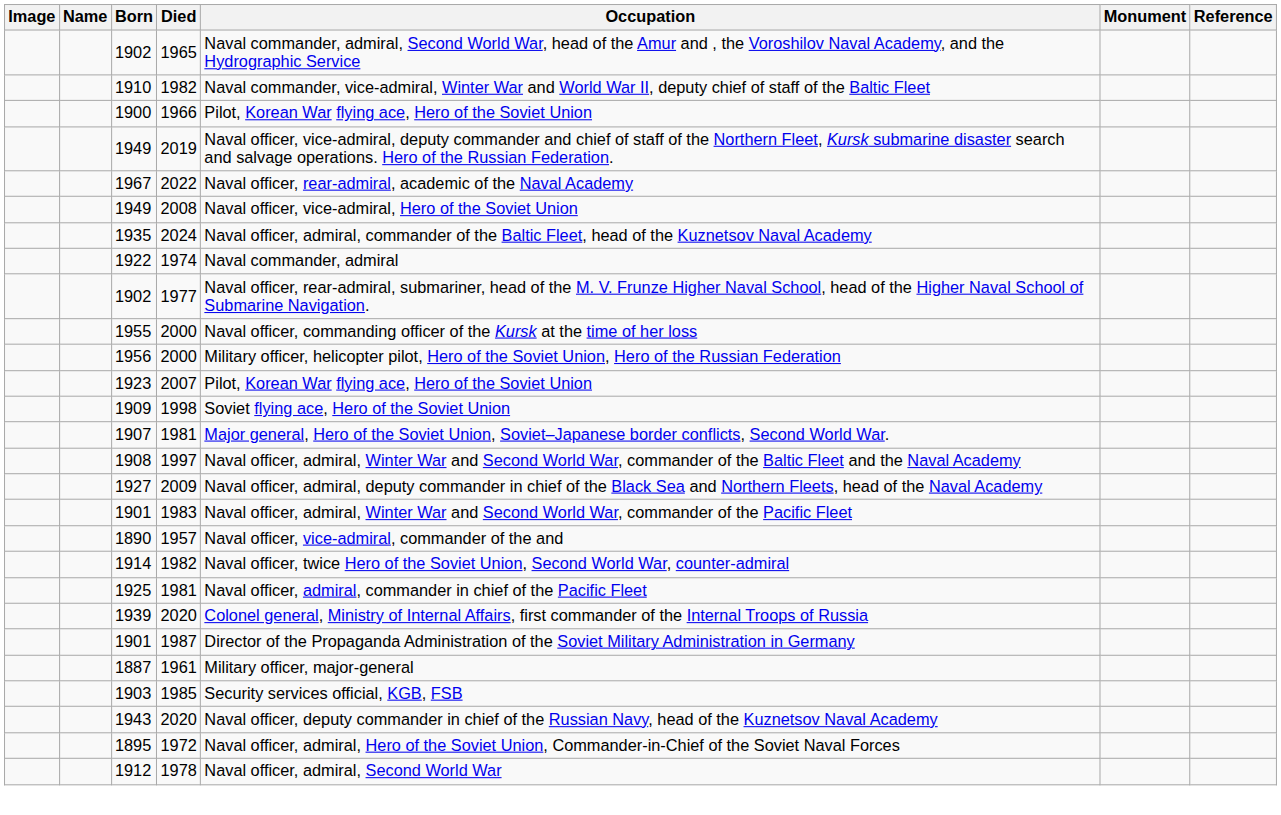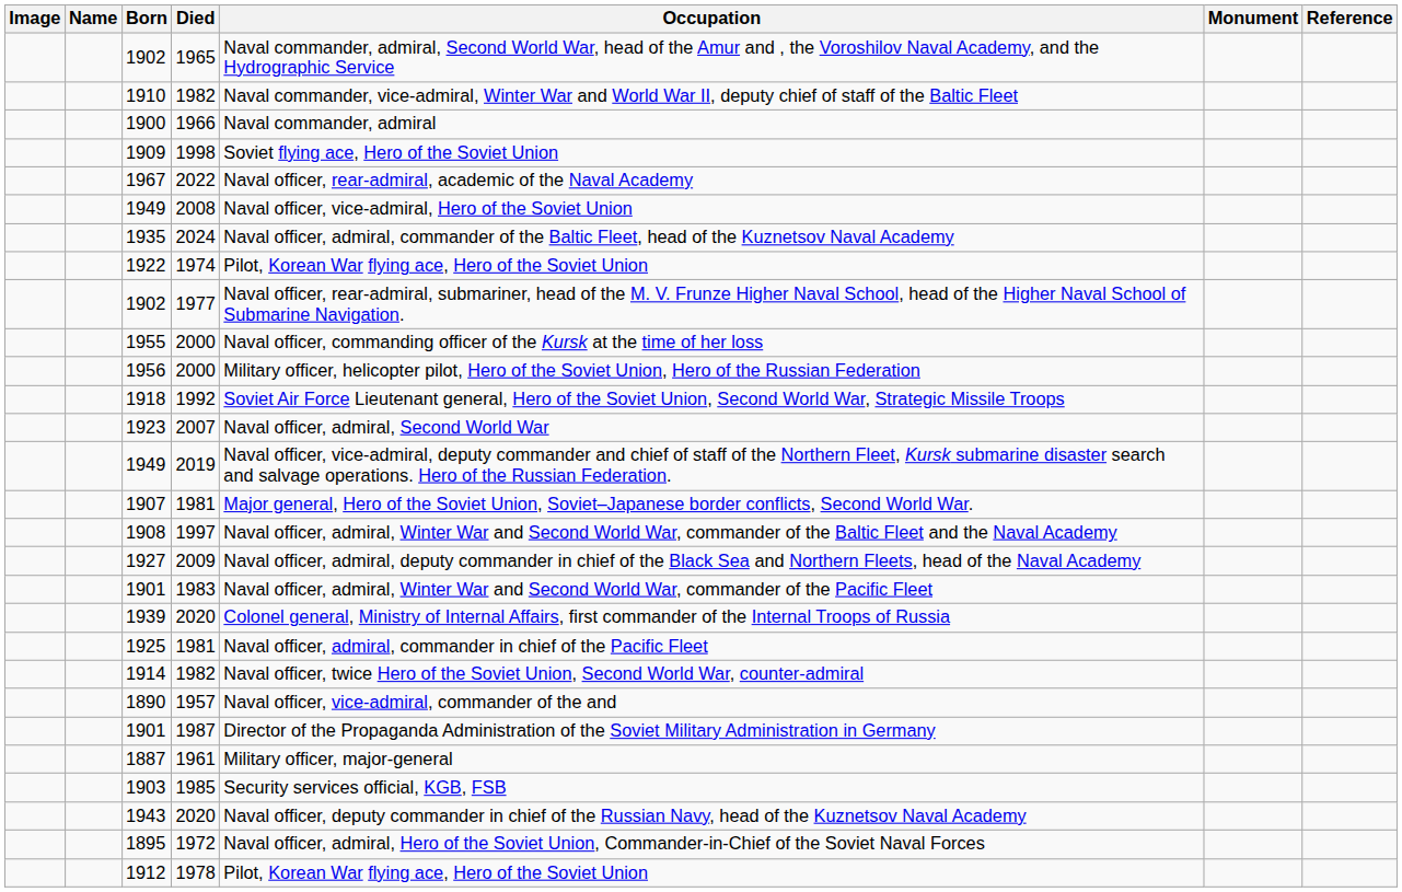1900 | Occupation: Pilot, Korean War flying ace, Hero of the Soviet Union -> Naval commander, admiral
rows swapped: 1909 <-> 1949 / 2019
1922 | Occupation: Naval commander, admiral -> Pilot, Korean War flying ace, Hero of the Soviet Union
+ row: 1918 | 1992 | Soviet Air Force Lieutenant general, Hero of the Soviet Union, Second World War, Strategic Missile Troops
1923 | Occupation: Pilot, Korean War flying ace, Hero of the Soviet Union -> Naval officer, admiral, Second World War
rows swapped: 1939 <-> 1890
rows swapped: 1914 <-> 1925
1912 | Occupation: Naval officer, admiral, Second World War -> Pilot, Korean War flying ace, Hero of the Soviet Union
